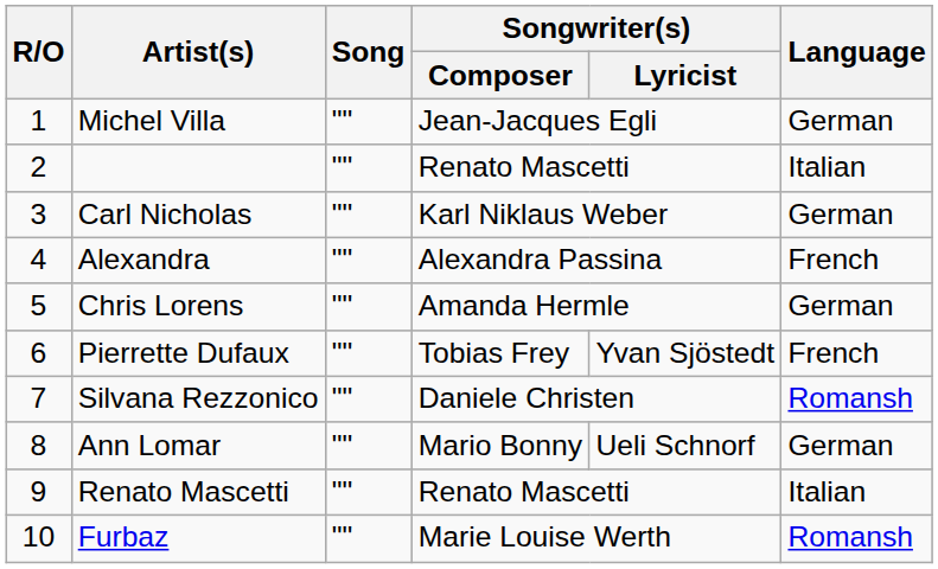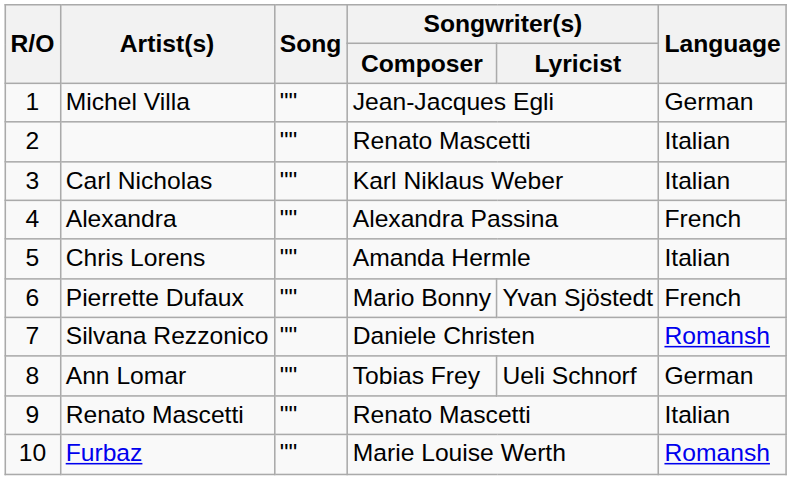Carl Nicholas | Language: German -> Italian
Chris Lorens | Language: German -> Italian
Pierrette Dufaux | Songwriter(s) / Composer: Tobias Frey -> Mario Bonny
Ann Lomar | Songwriter(s) / Composer: Mario Bonny -> Tobias Frey
